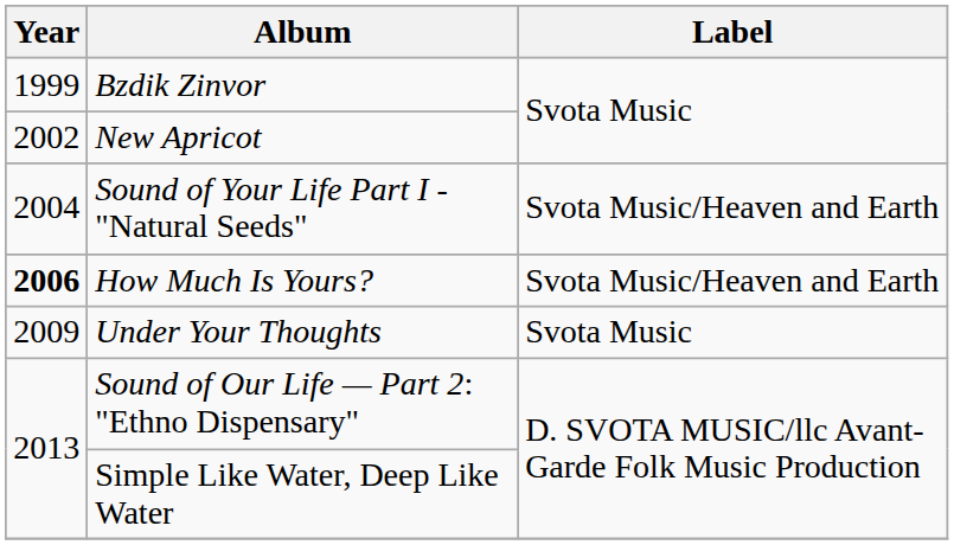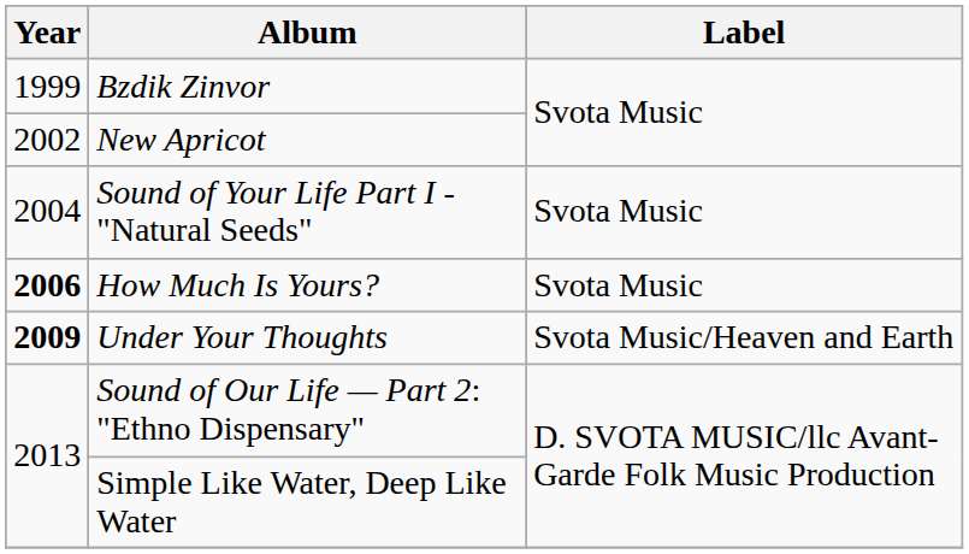Sound of Your Life Part I - "Natural Seeds" | Label: Svota Music/Heaven and Earth -> Svota Music
How Much Is Yours? | Label: Svota Music/Heaven and Earth -> Svota Music
Under Your Thoughts | Year: normal -> bold
Under Your Thoughts | Label: Svota Music -> Svota Music/Heaven and Earth
